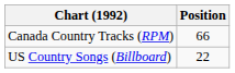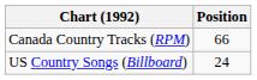US Country Songs (Billboard) | Position: 22 -> 24
